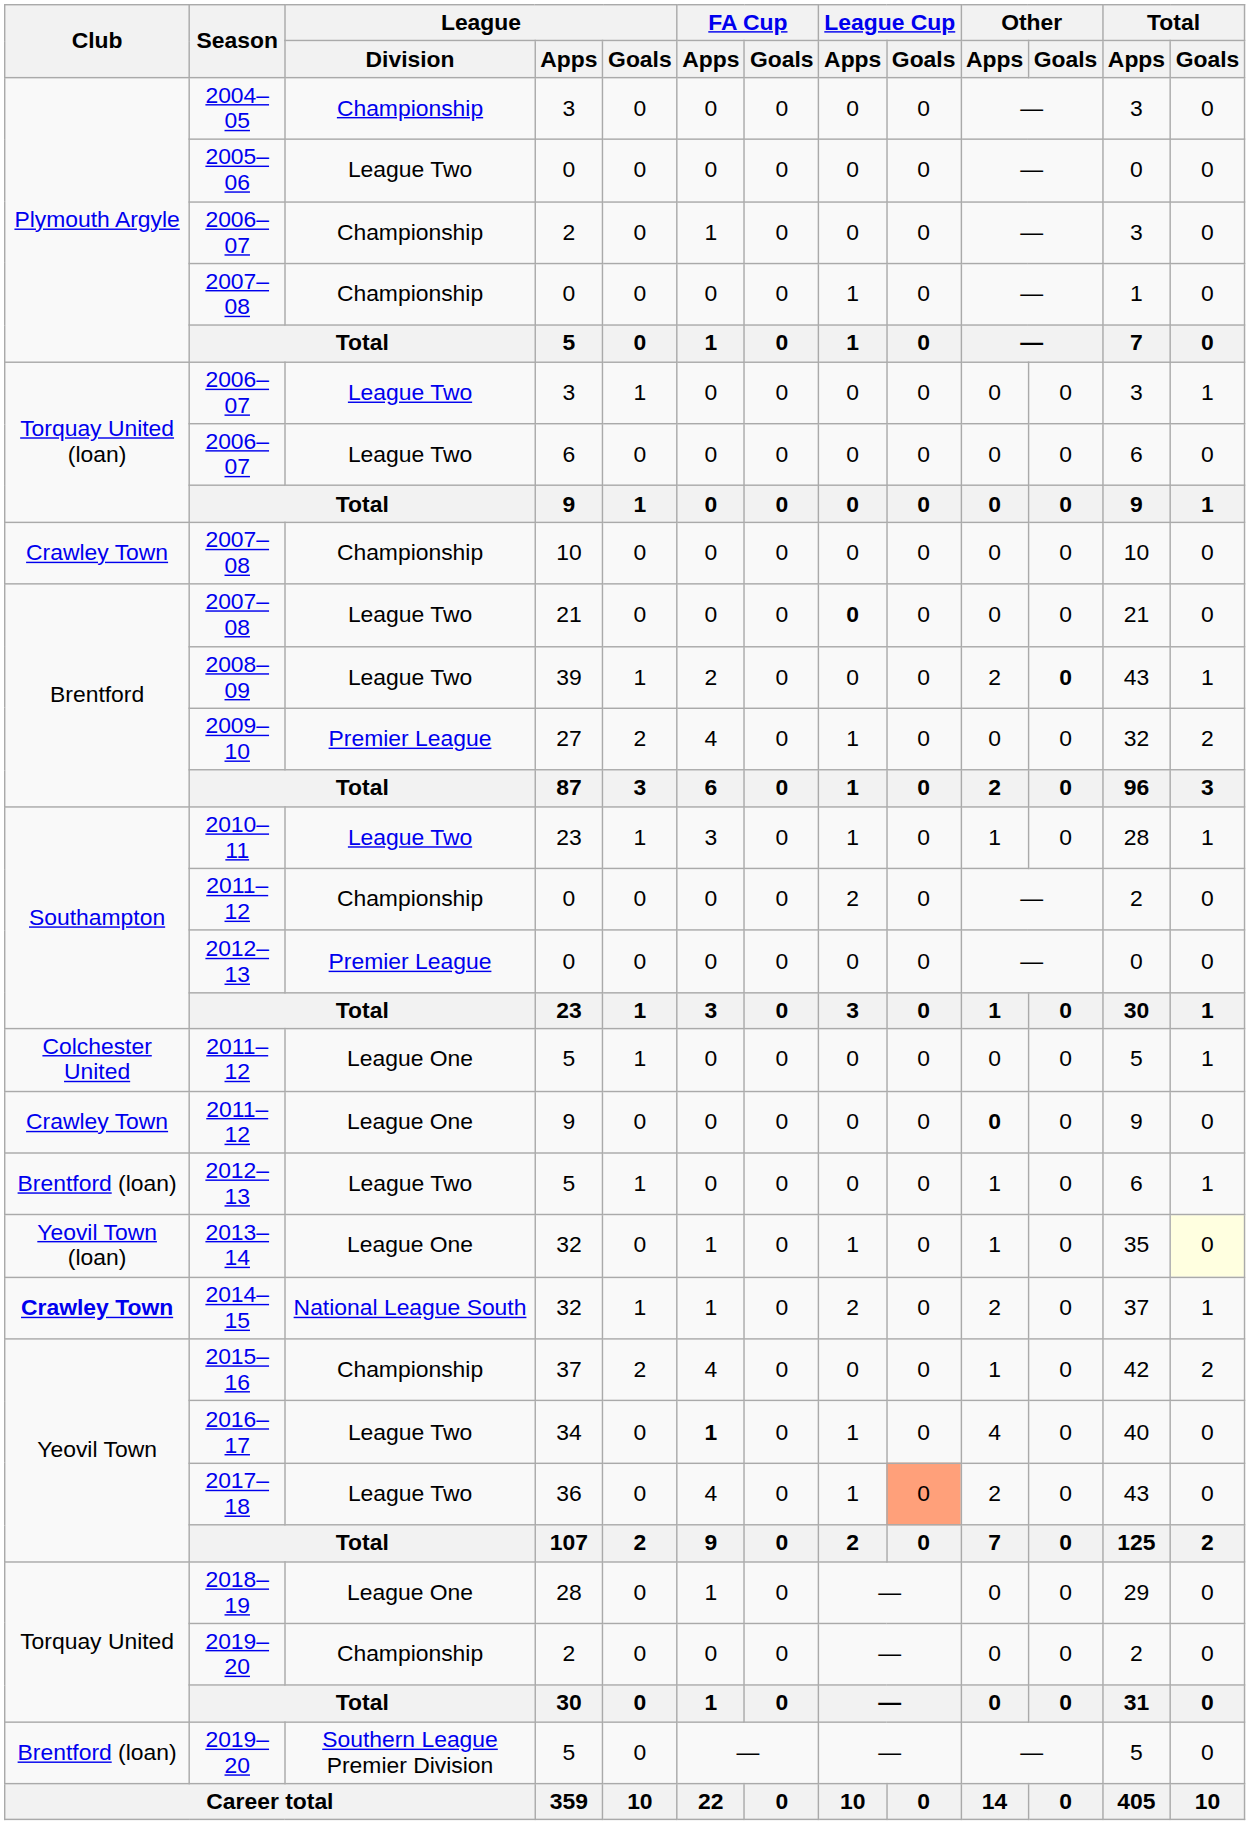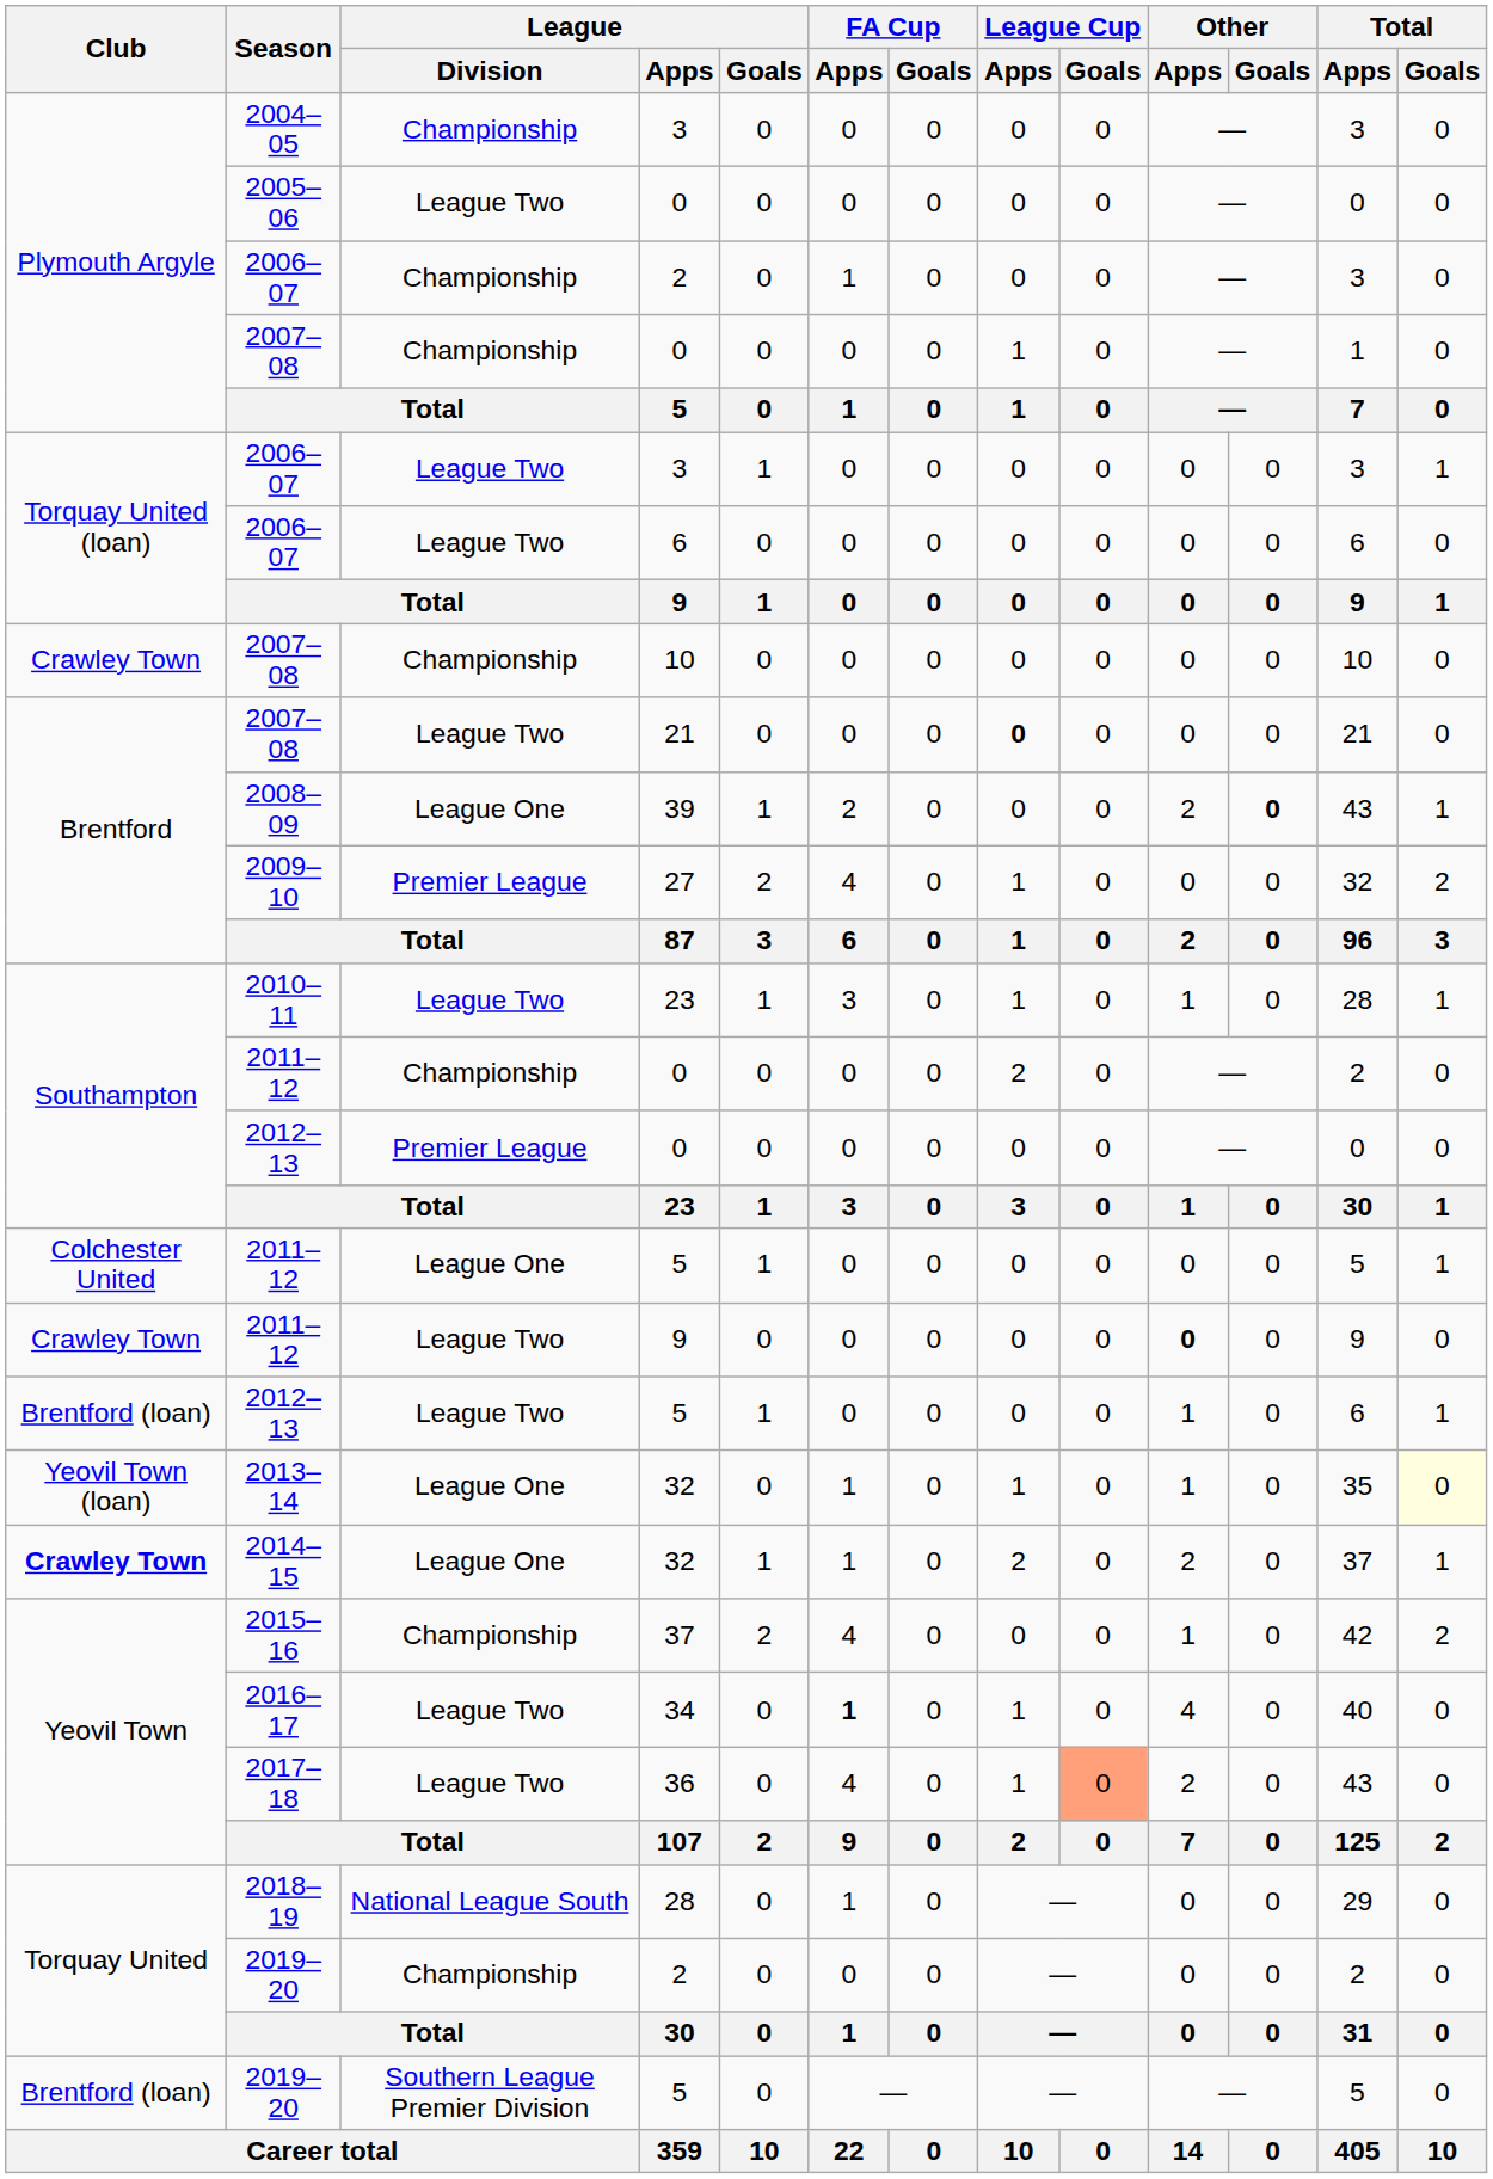2008–09 | League / Division: League Two -> League One
2011–12 / 9 | League / Division: League One -> League Two
2014–15 | League / Division: National League South -> League One
2018–19 | League / Division: League One -> National League South
